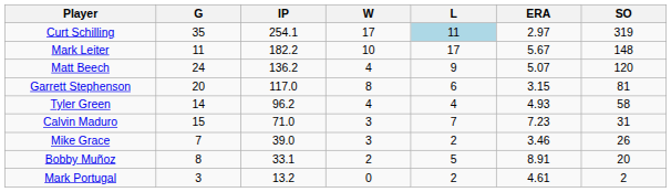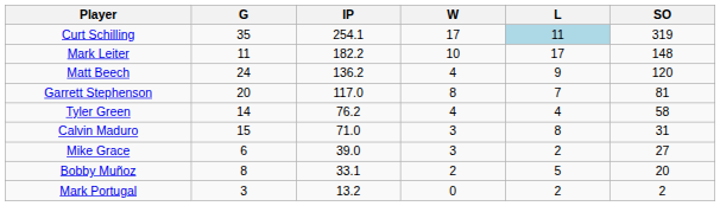- column: ERA | 2.97 | 5.67 | 5.07 | 3.15 | 4.93 | 7.23 | 3.46 | 8.91 | 4.61
Garrett Stephenson | L: 6 -> 7
Tyler Green | IP: 96.2 -> 76.2
Calvin Maduro | L: 7 -> 8
Mike Grace | G: 7 -> 6
Mike Grace | SO: 26 -> 27
